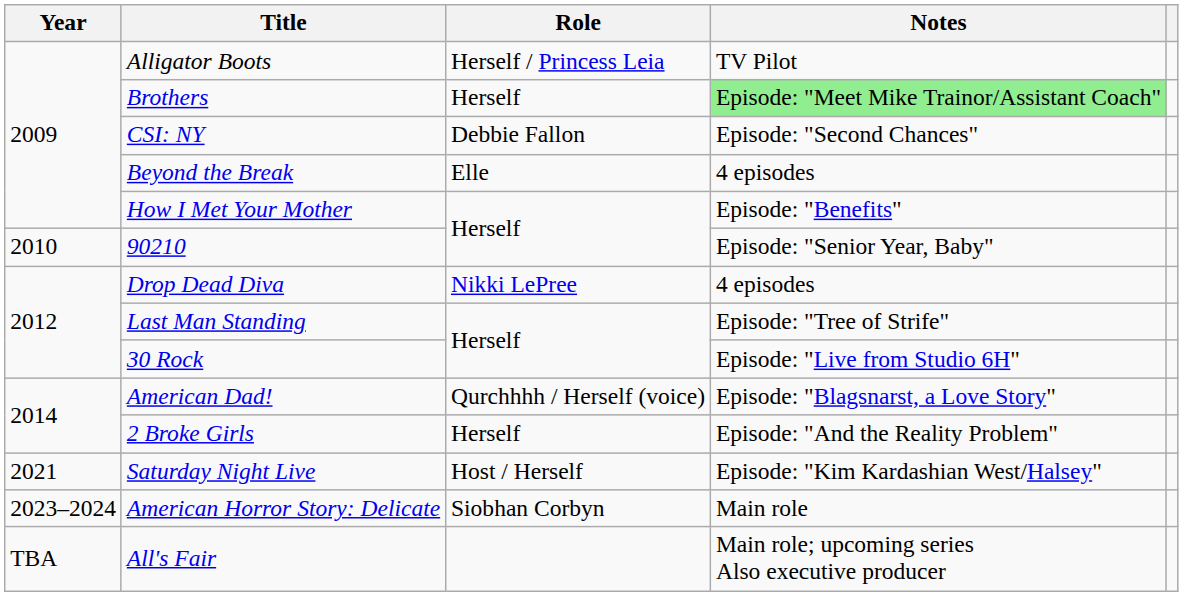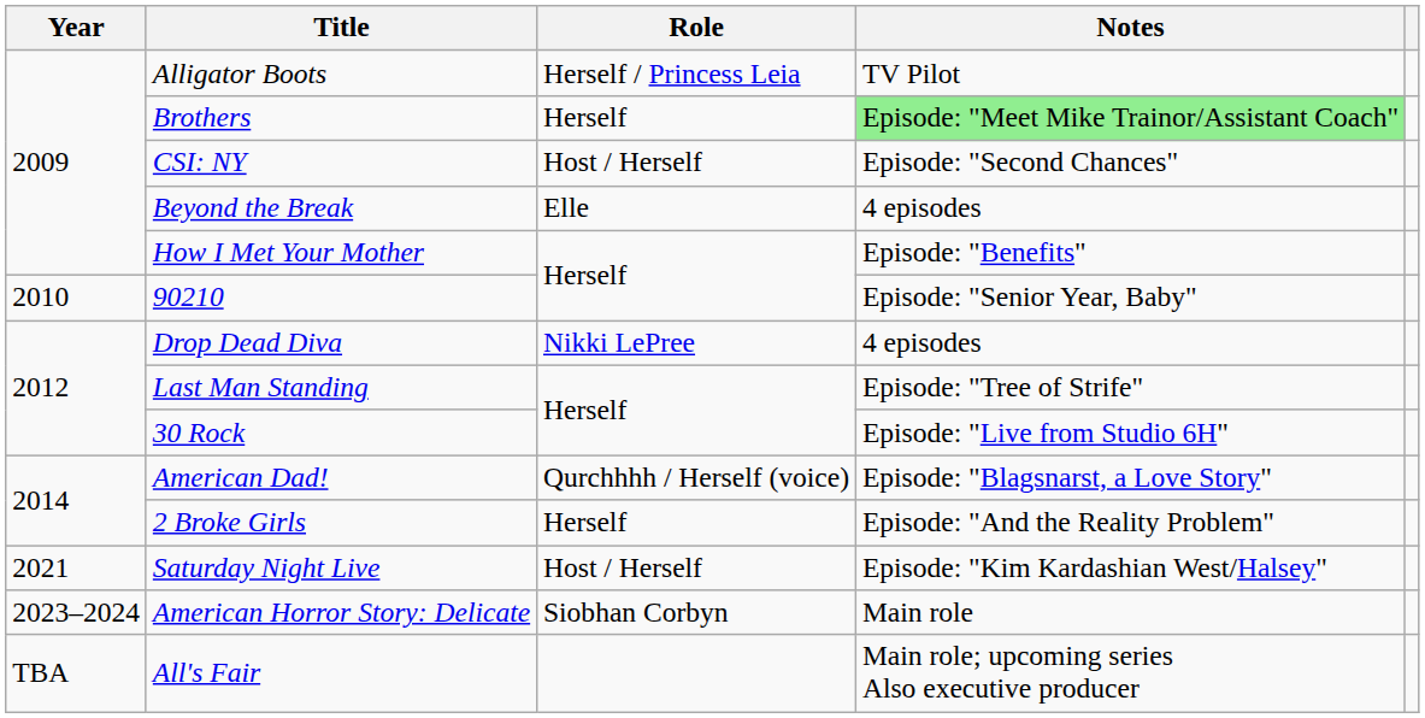CSI: NY | Role: Debbie Fallon -> Host / Herself
